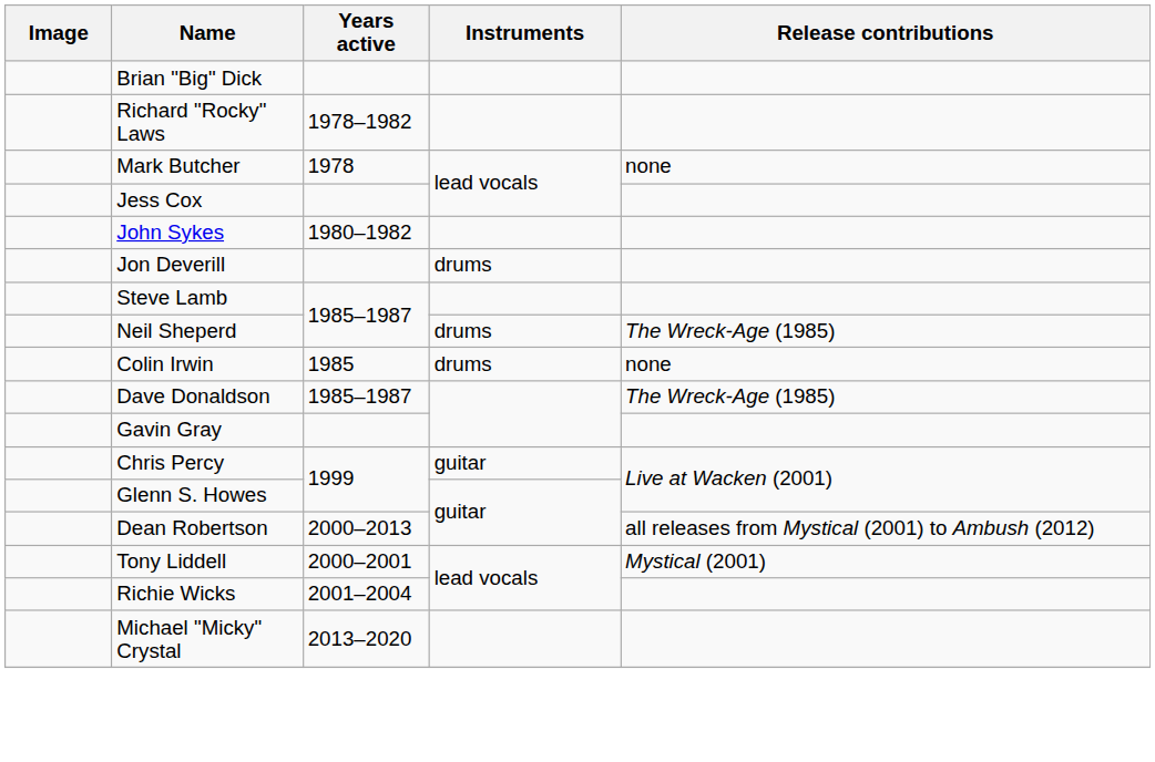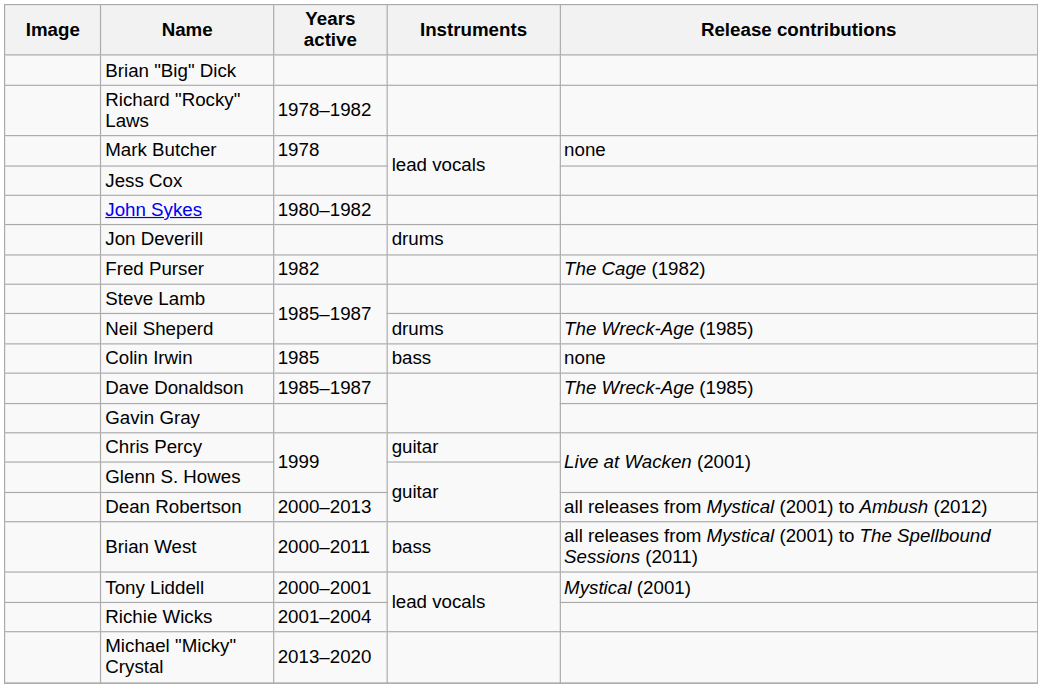+ row: Fred Purser | 1982 | The Cage (1982)
Colin Irwin | Instruments: drums -> bass
+ row: Brian West | 2000–2011 | bass | all releases from Mystical (2001) to The Spellbound Sessions (2011)
